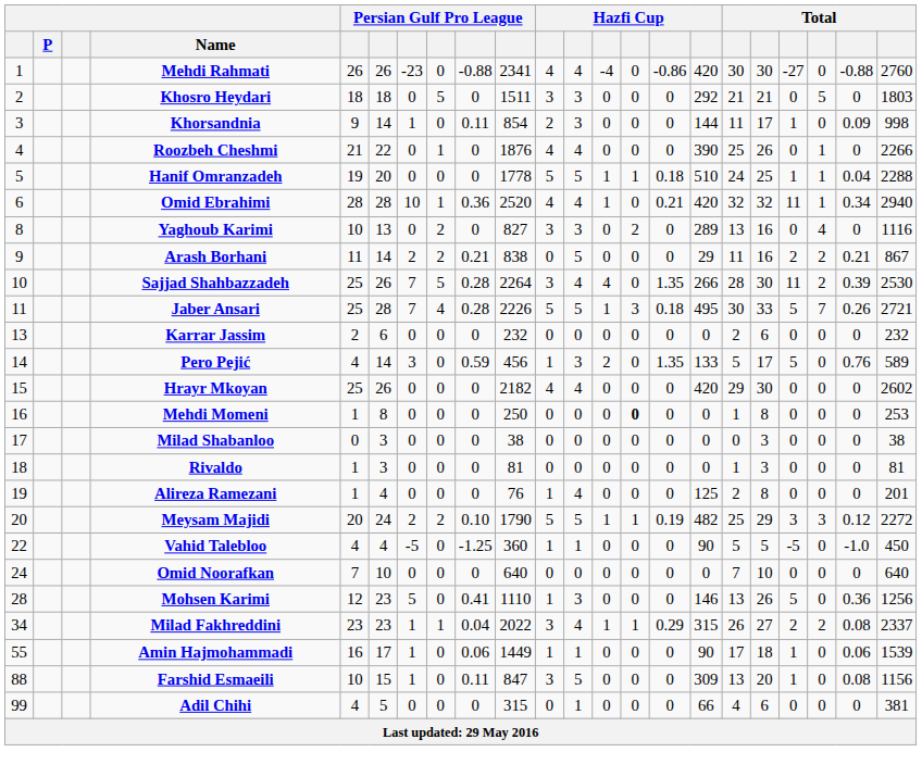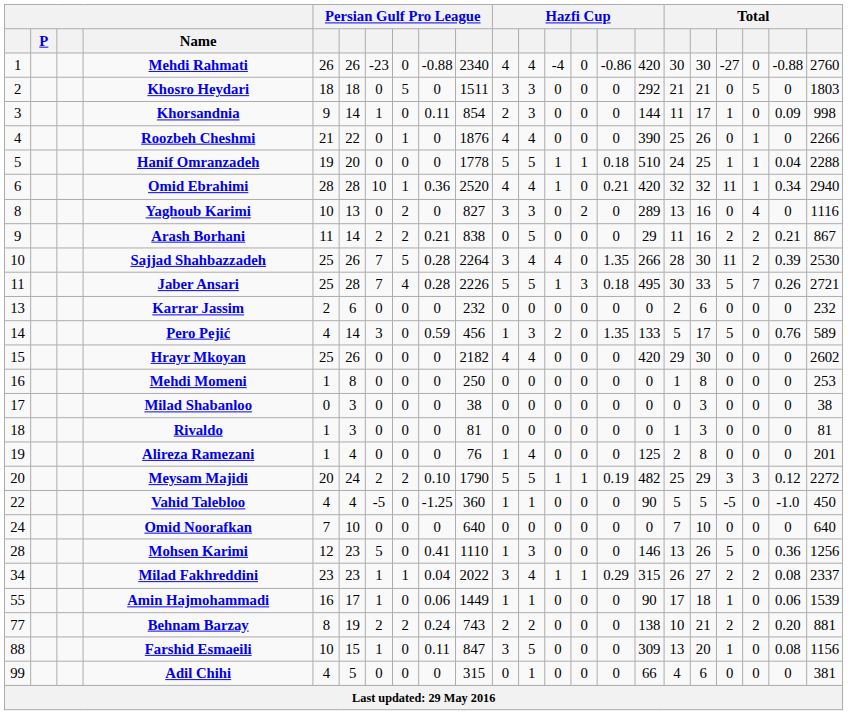Mehdi Rahmati | column 10: 2341 -> 2340
Mehdi Momeni | column 14: bold -> normal
+ row: 77 | Behnam Barzay | 8 | 19 | 2 | 2 | 0.24 | 743 | 2 | 2 | 0 | 0 | 0 | 138 | 10 | 21 | 2 | 2 | 0.20 | 881
